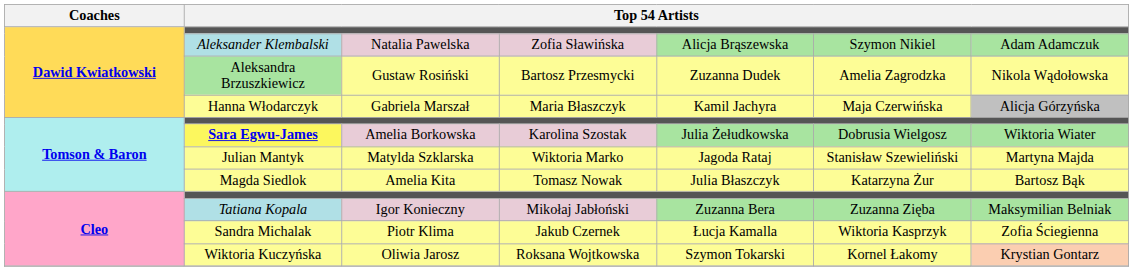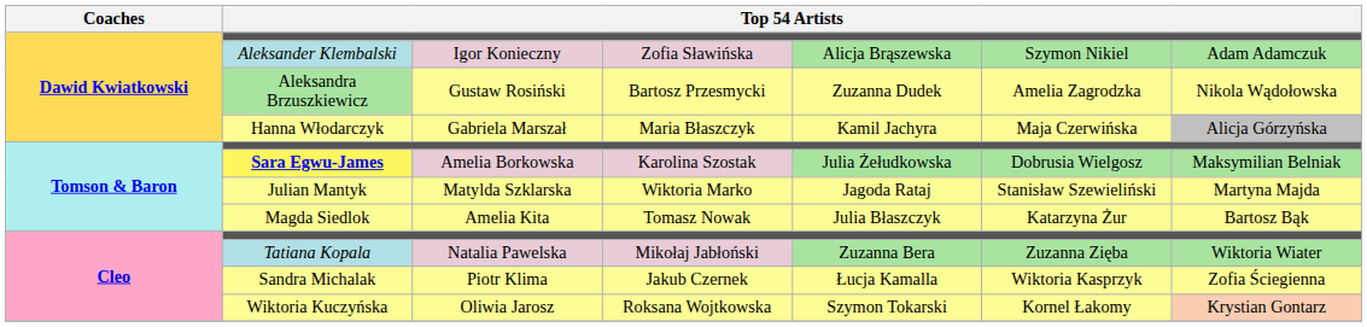Aleksander Klembalski | column 3: Natalia Pawelska -> Igor Konieczny
Sara Egwu-James | column 7: Wiktoria Wiater -> Maksymilian Belniak
Tatiana Kopala | column 3: Igor Konieczny -> Natalia Pawelska
Tatiana Kopala | column 7: Maksymilian Belniak -> Wiktoria Wiater
